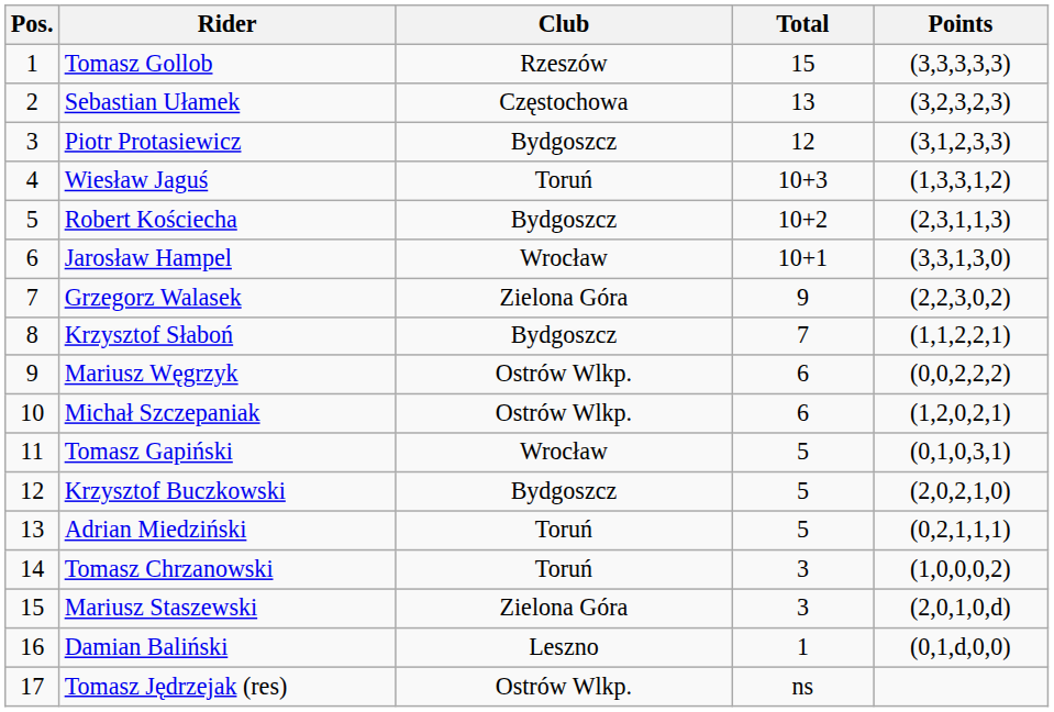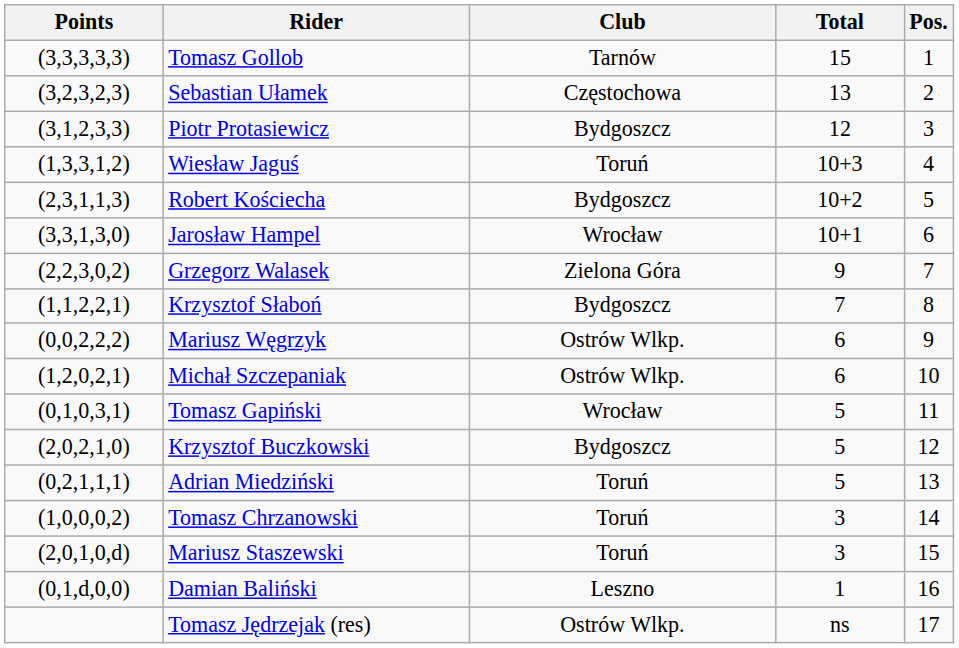columns swapped: Pos. <-> Points
Tomasz Gollob | Club: Rzeszów -> Tarnów
Mariusz Staszewski | Club: Zielona Góra -> Toruń
